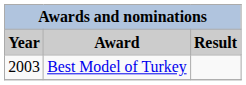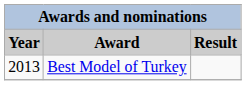Best Model of Turkey | Year: 2003 -> 2013
